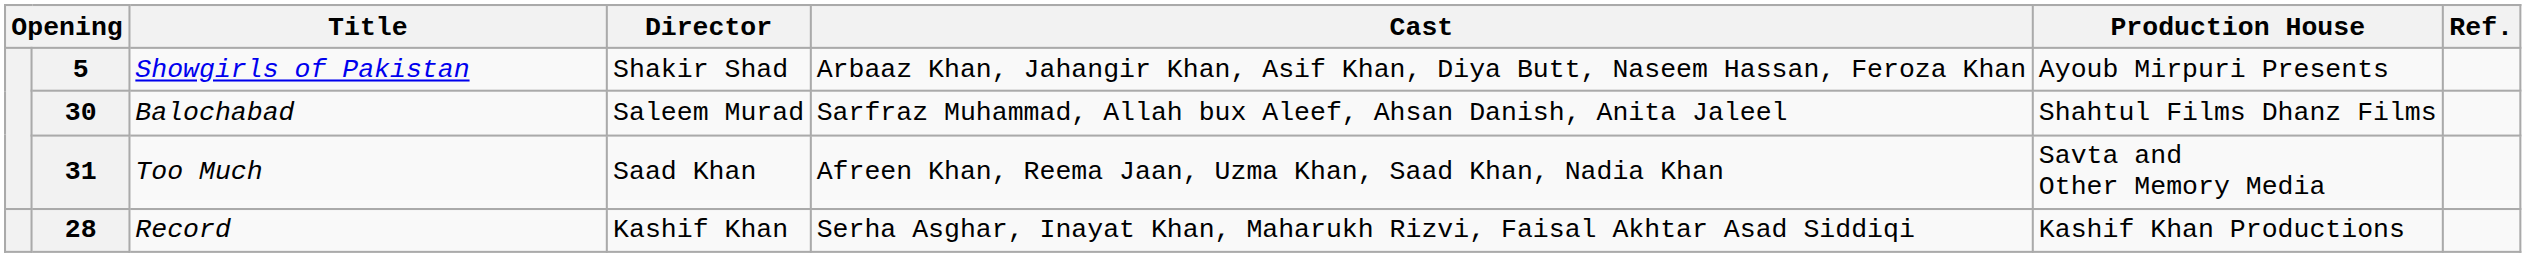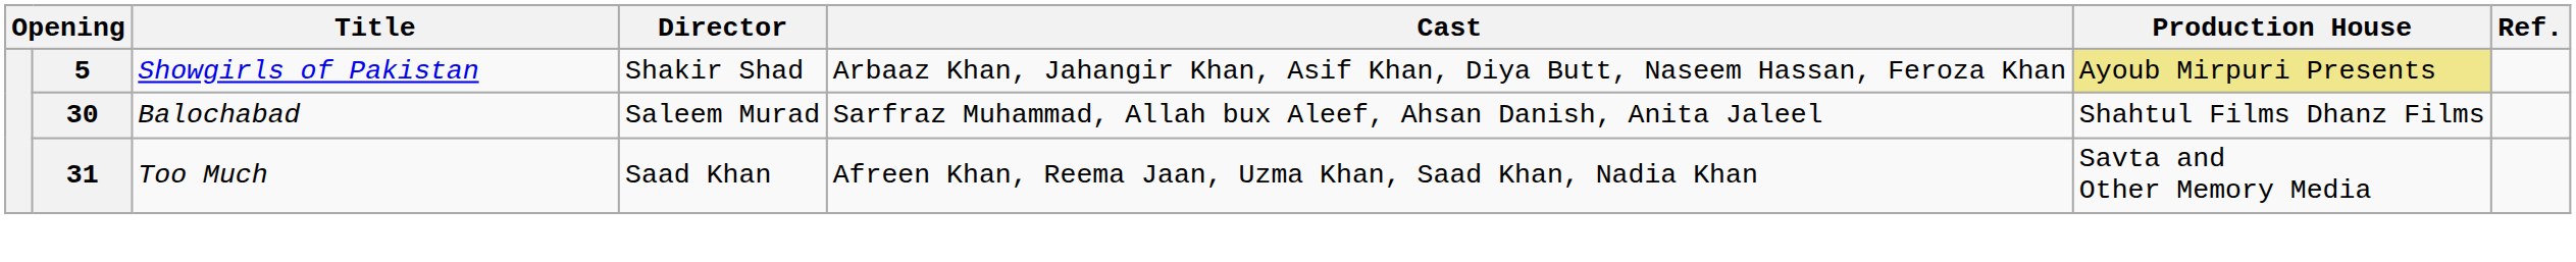5 | Production House: no background -> khaki background
- row: 28 | Record | Kashif Khan | Serha Asghar, Inayat Khan, Maharukh Rizvi, Faisal Akhtar Asad Siddiqi | Kashif Khan Productions
